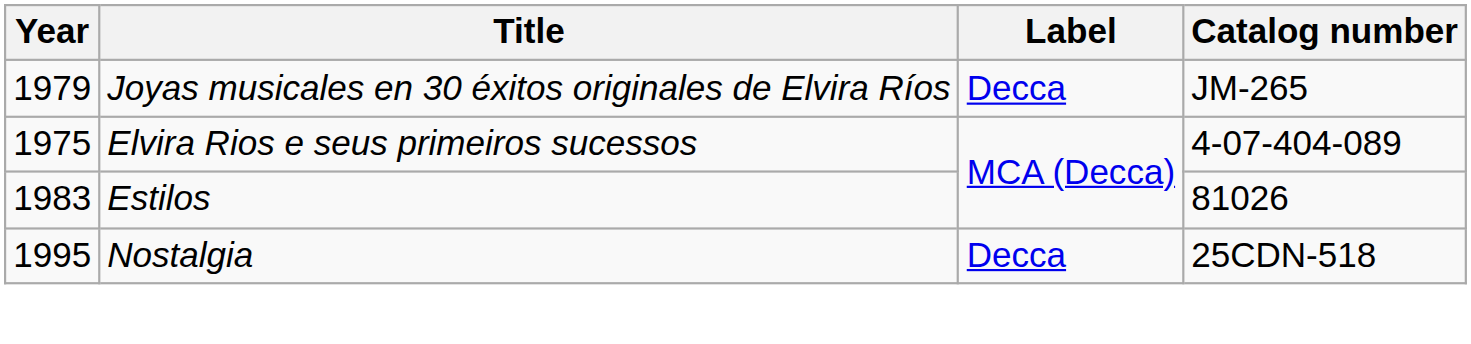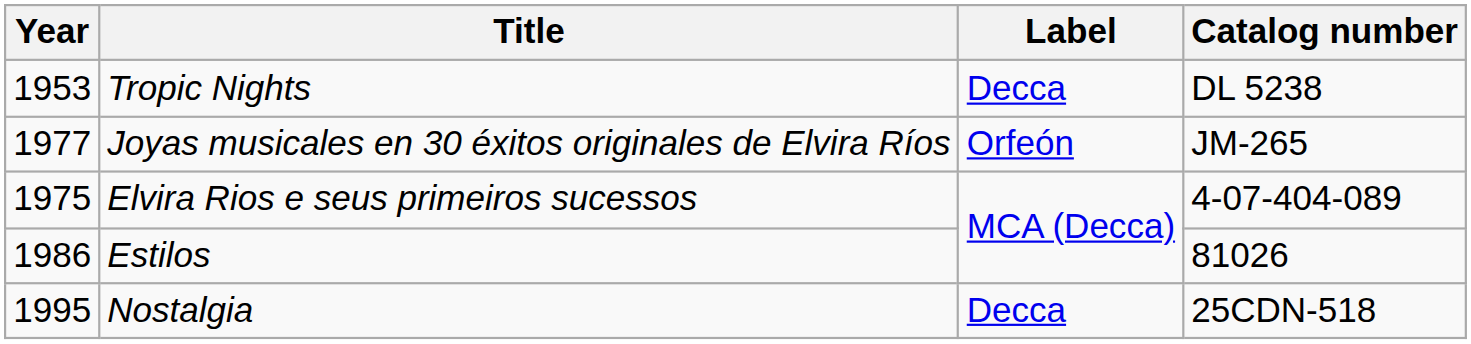+ row: 1953 | Tropic Nights | Decca | DL 5238
Joyas musicales en 30 éxitos originales de Elvira Ríos | Year: 1979 -> 1977
Joyas musicales en 30 éxitos originales de Elvira Ríos | Label: Decca -> Orfeón
Estilos | Year: 1983 -> 1986
